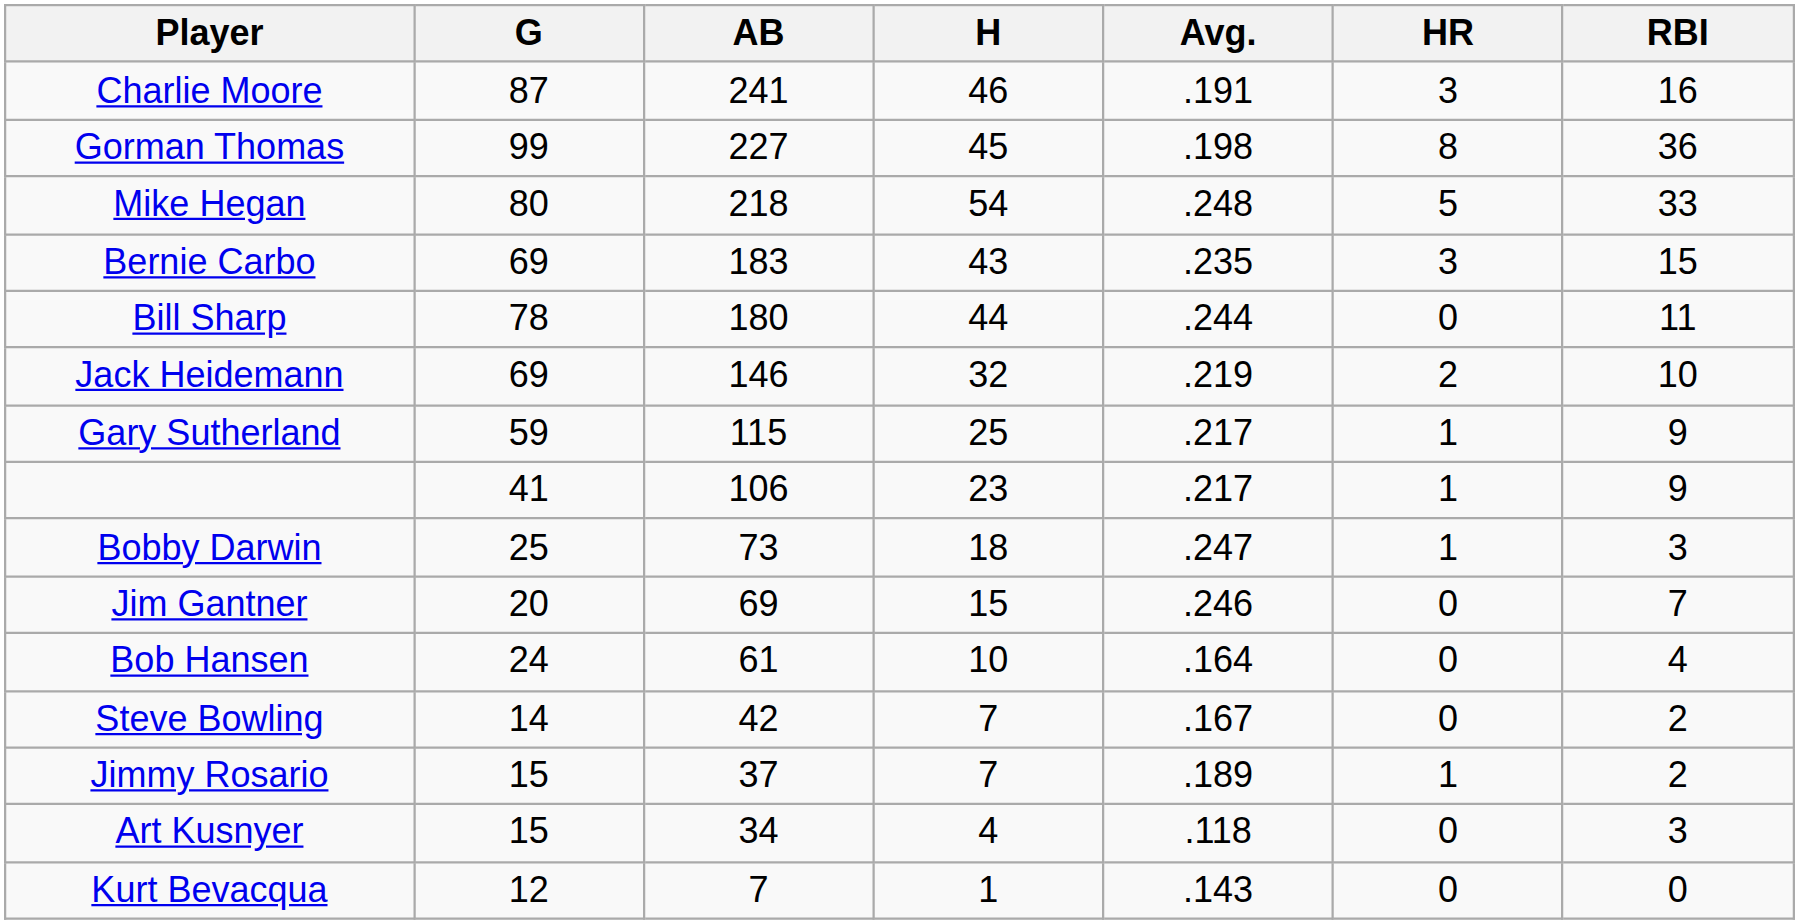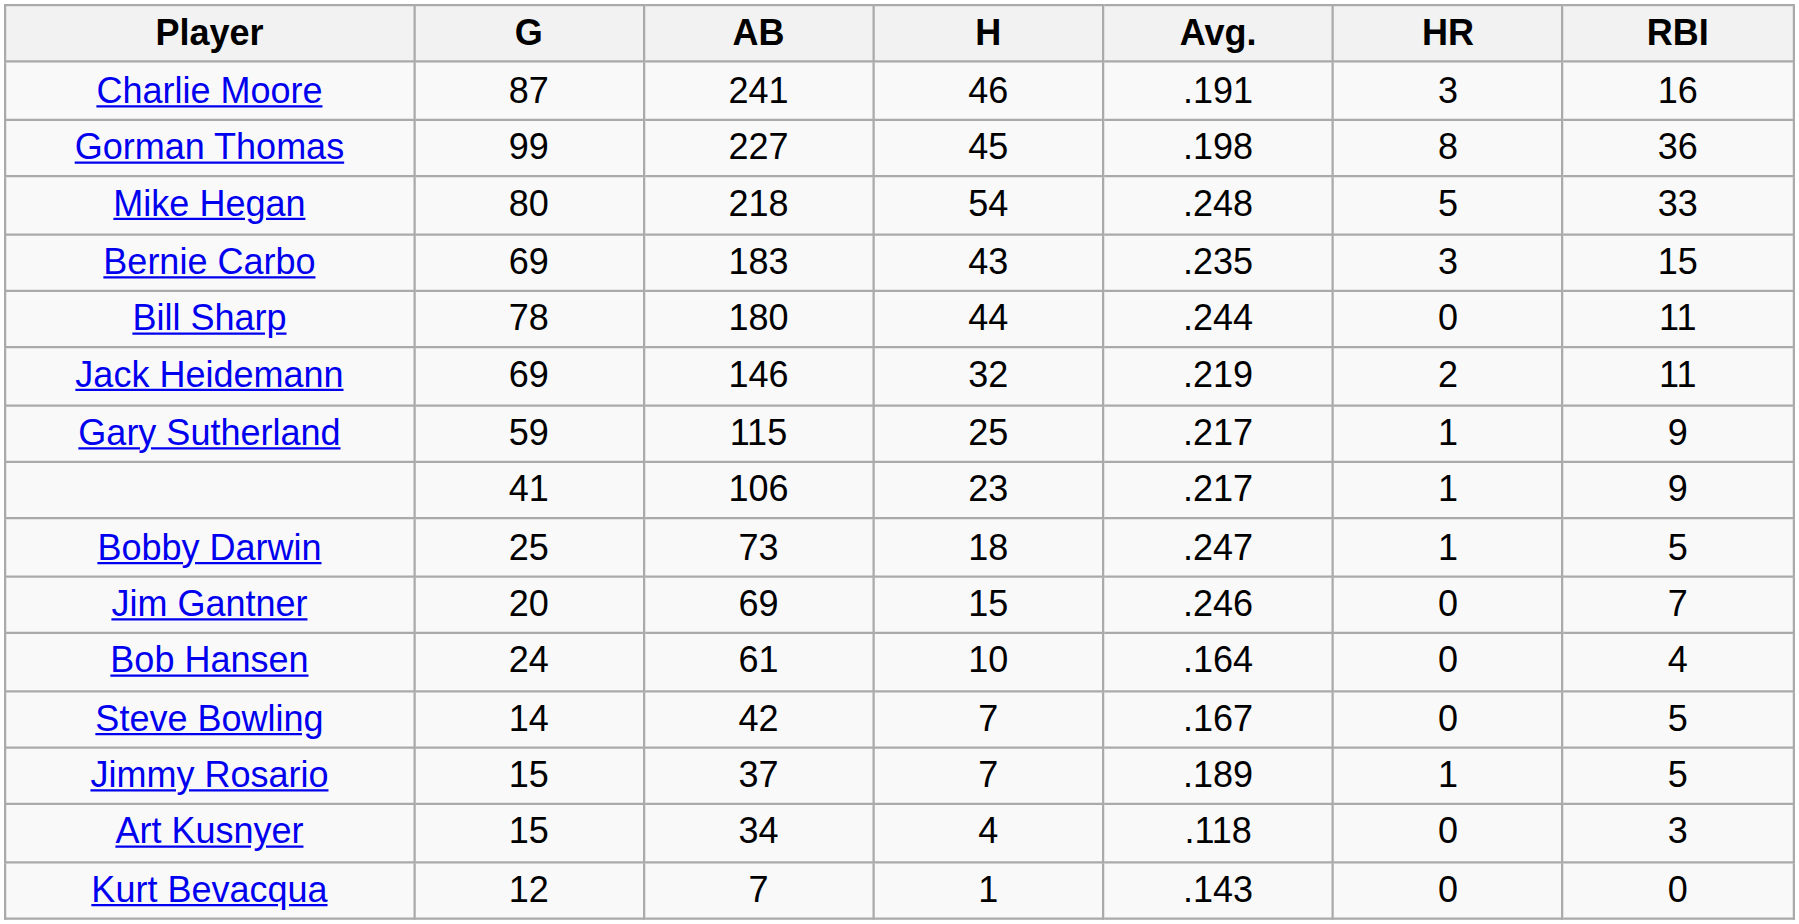Jack Heidemann | RBI: 10 -> 11
Bobby Darwin | RBI: 3 -> 5
Steve Bowling | RBI: 2 -> 5
Jimmy Rosario | RBI: 2 -> 5
